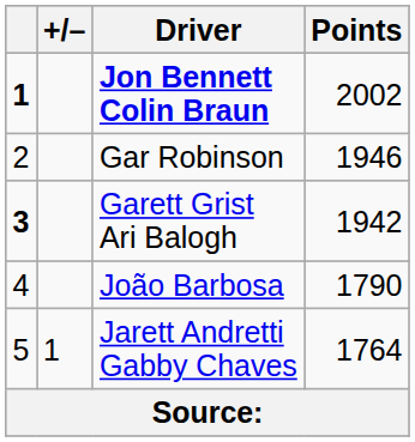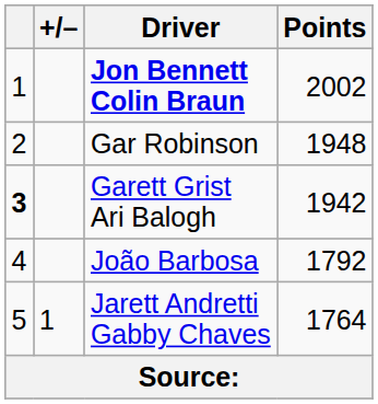Jon Bennett Colin Braun | column 1: bold -> normal
Gar Robinson | Points: 1946 -> 1948
João Barbosa | Points: 1790 -> 1792
